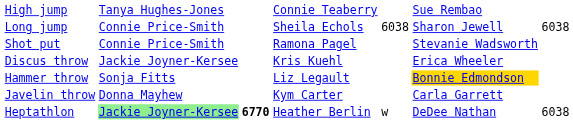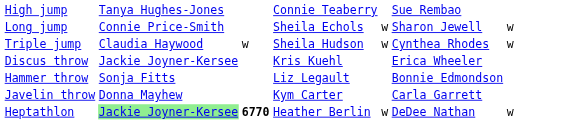Long jump | column 5: 6038 -> w
Long jump | column 7: 6038 -> w
+ row: Triple jump | Claudia Haywood | w | Sheila Hudson | w | Cynthea Rhodes | w
- row: Shot put | Connie Price-Smith | Ramona Pagel | Stevanie Wadsworth
Hammer throw | column 6: gold background -> no background
Heptathlon | column 7: 6038 -> w
